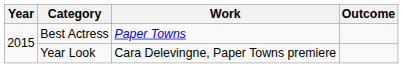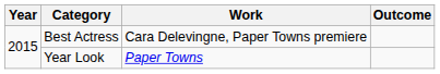Best Actress | Work: Paper Towns -> Cara Delevingne, Paper Towns premiere
Year Look | Work: Cara Delevingne, Paper Towns premiere -> Paper Towns
